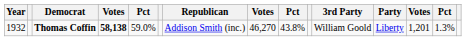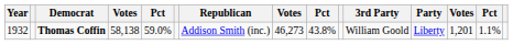Thomas Coffin | column 4: bold -> normal
Thomas Coffin | column 8: 46,270 -> 46,273
Thomas Coffin | column 14: 1.3% -> 1.1%
